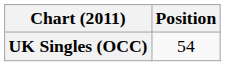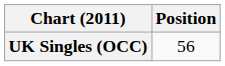UK Singles (OCC) | Position: 54 -> 56
